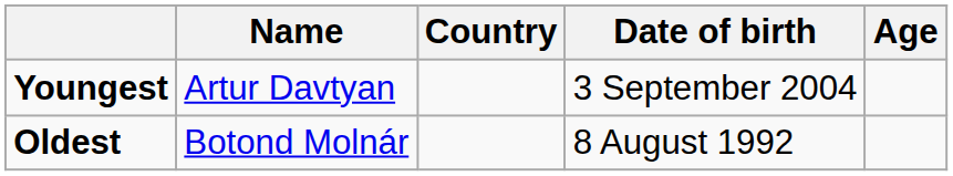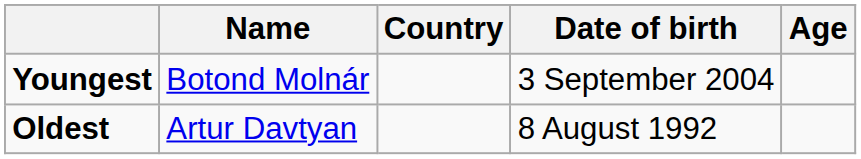Youngest | Name: Artur Davtyan -> Botond Molnár
Oldest | Name: Botond Molnár -> Artur Davtyan
